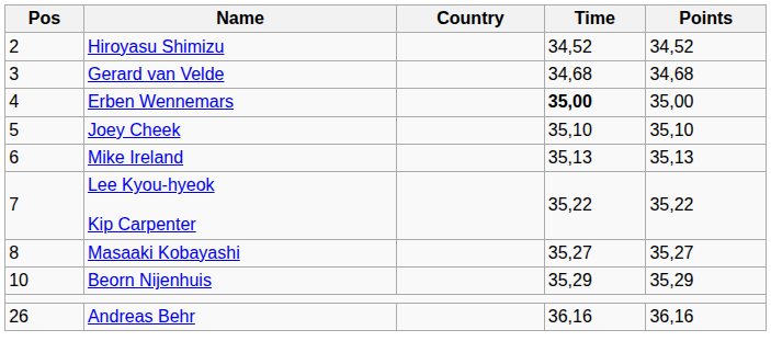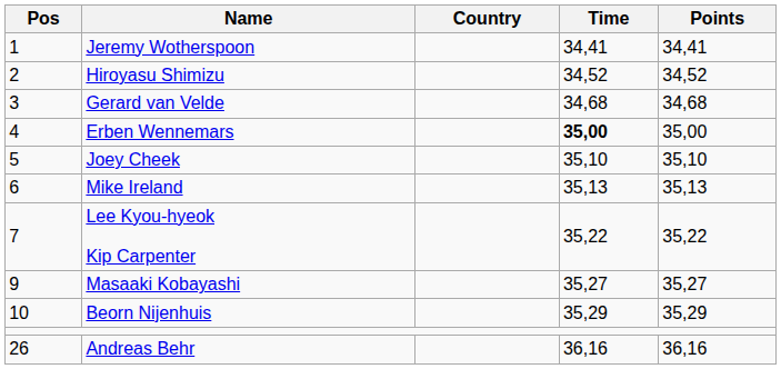+ row: 1 | Jeremy Wotherspoon | 34,41 | 34,41
Masaaki Kobayashi | Pos: 8 -> 9
